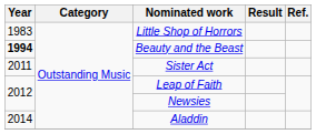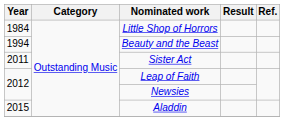Little Shop of Horrors | Year: 1983 -> 1984
Beauty and the Beast | Year: bold -> normal
Aladdin | Year: 2014 -> 2015
